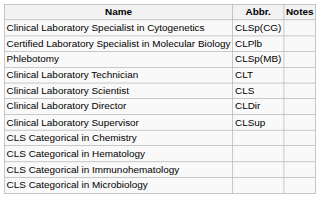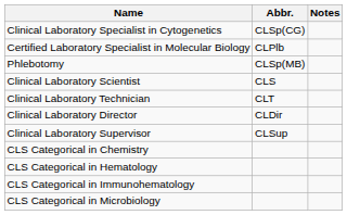rows swapped: Clinical Laboratory Technician <-> Clinical Laboratory Scientist
